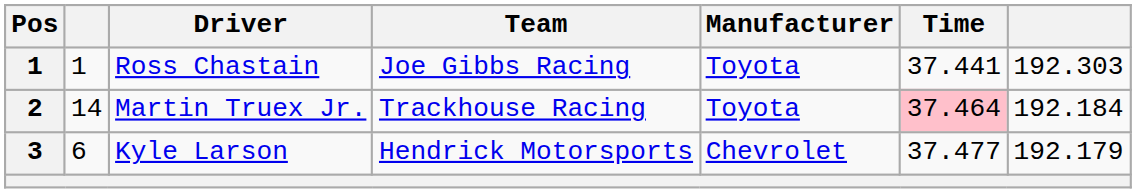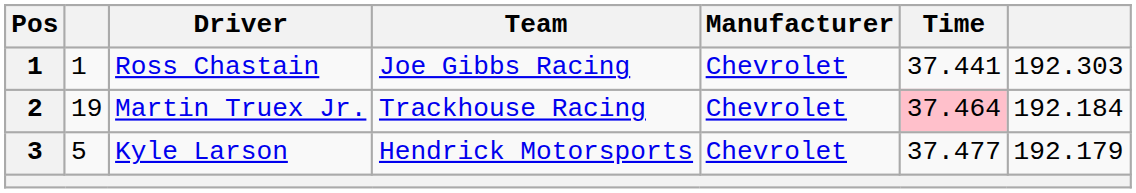Ross Chastain | Manufacturer: Toyota -> Chevrolet
Martin Truex Jr. | column 2: 14 -> 19
Martin Truex Jr. | Manufacturer: Toyota -> Chevrolet
Kyle Larson | column 2: 6 -> 5
